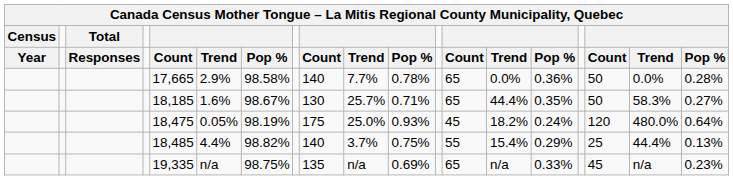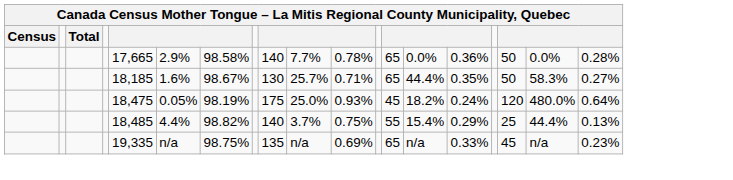- row: Year | Responses | Count | Trend | Pop % | Count | Trend | Pop % | Count | Trend | Pop % | Count | Trend | Pop %
